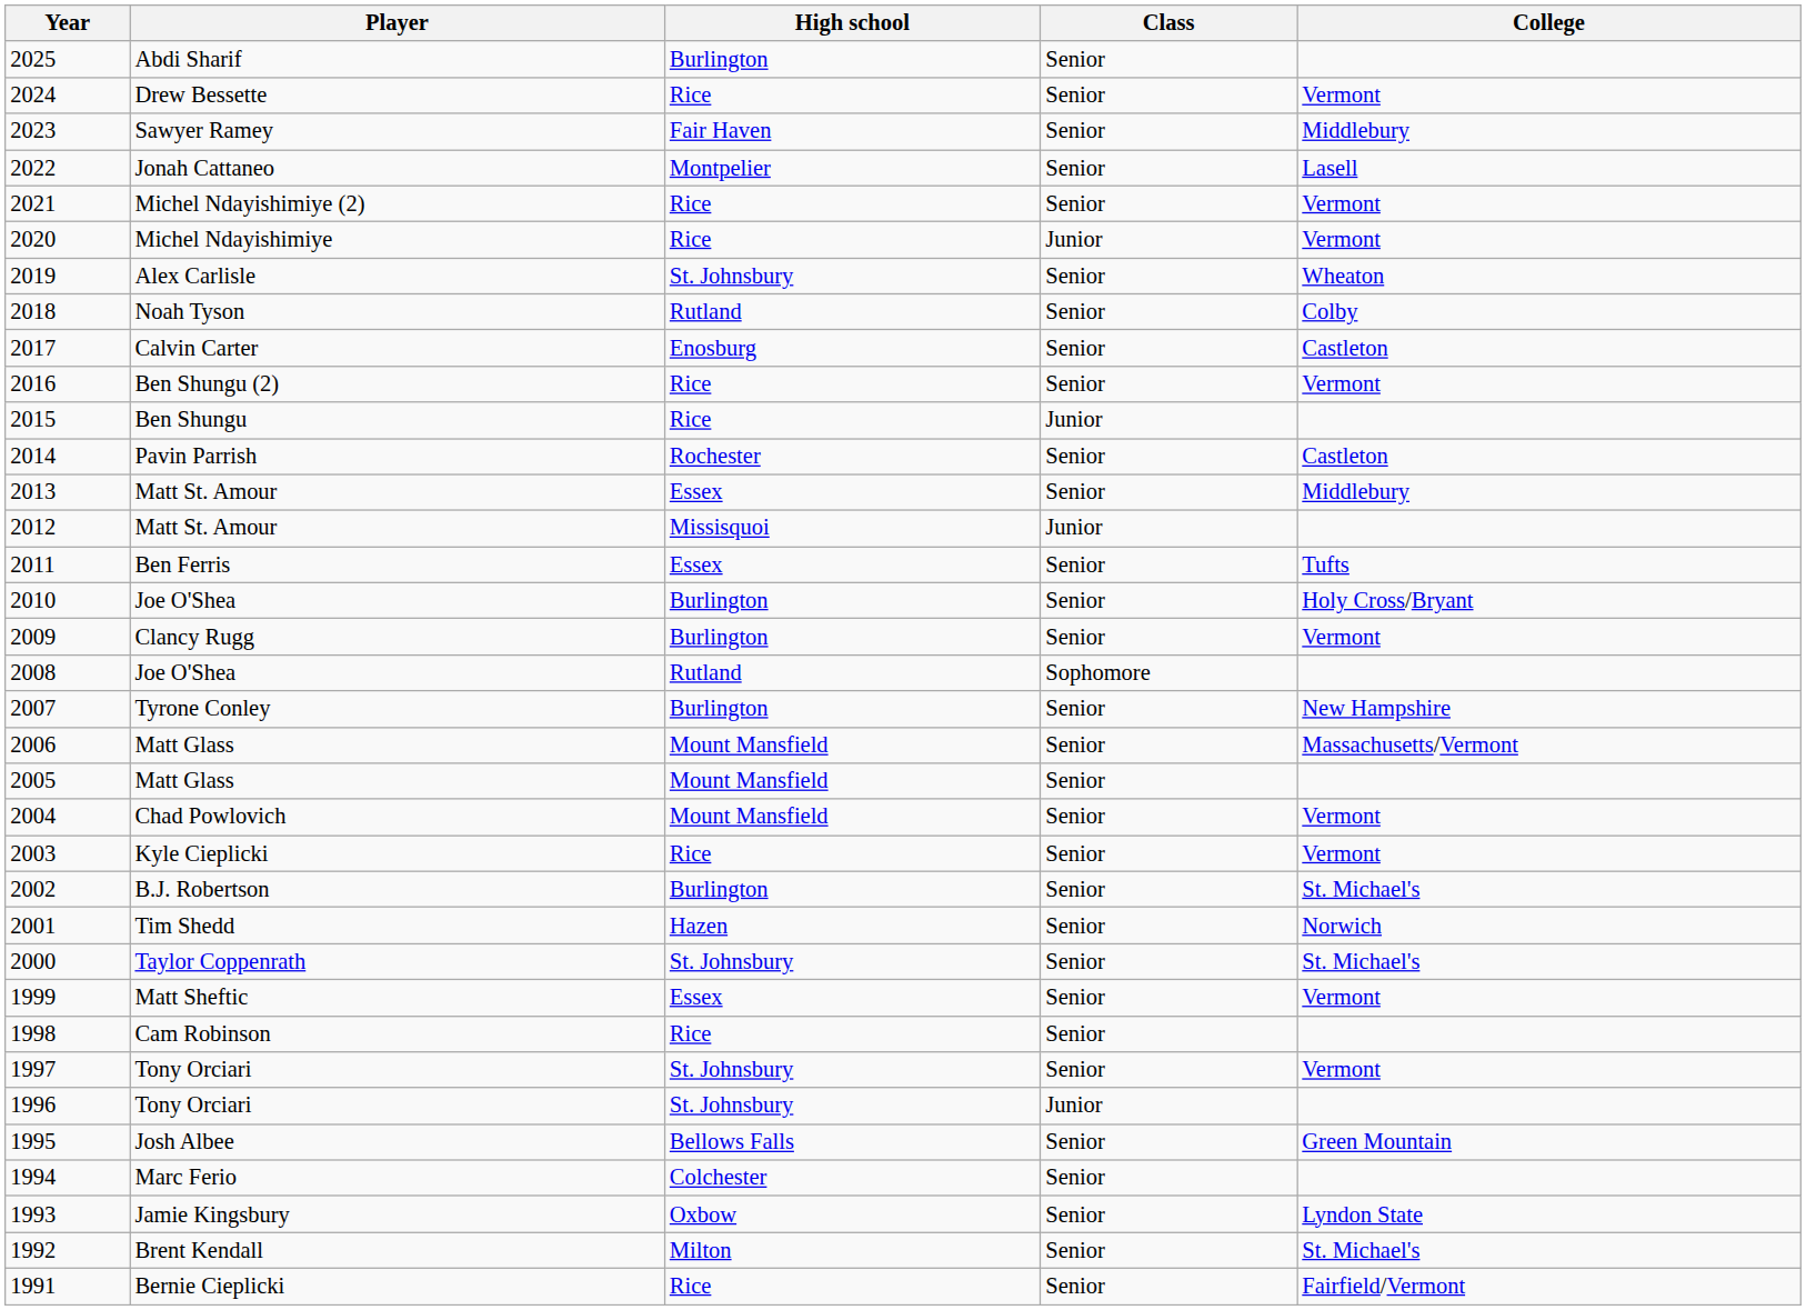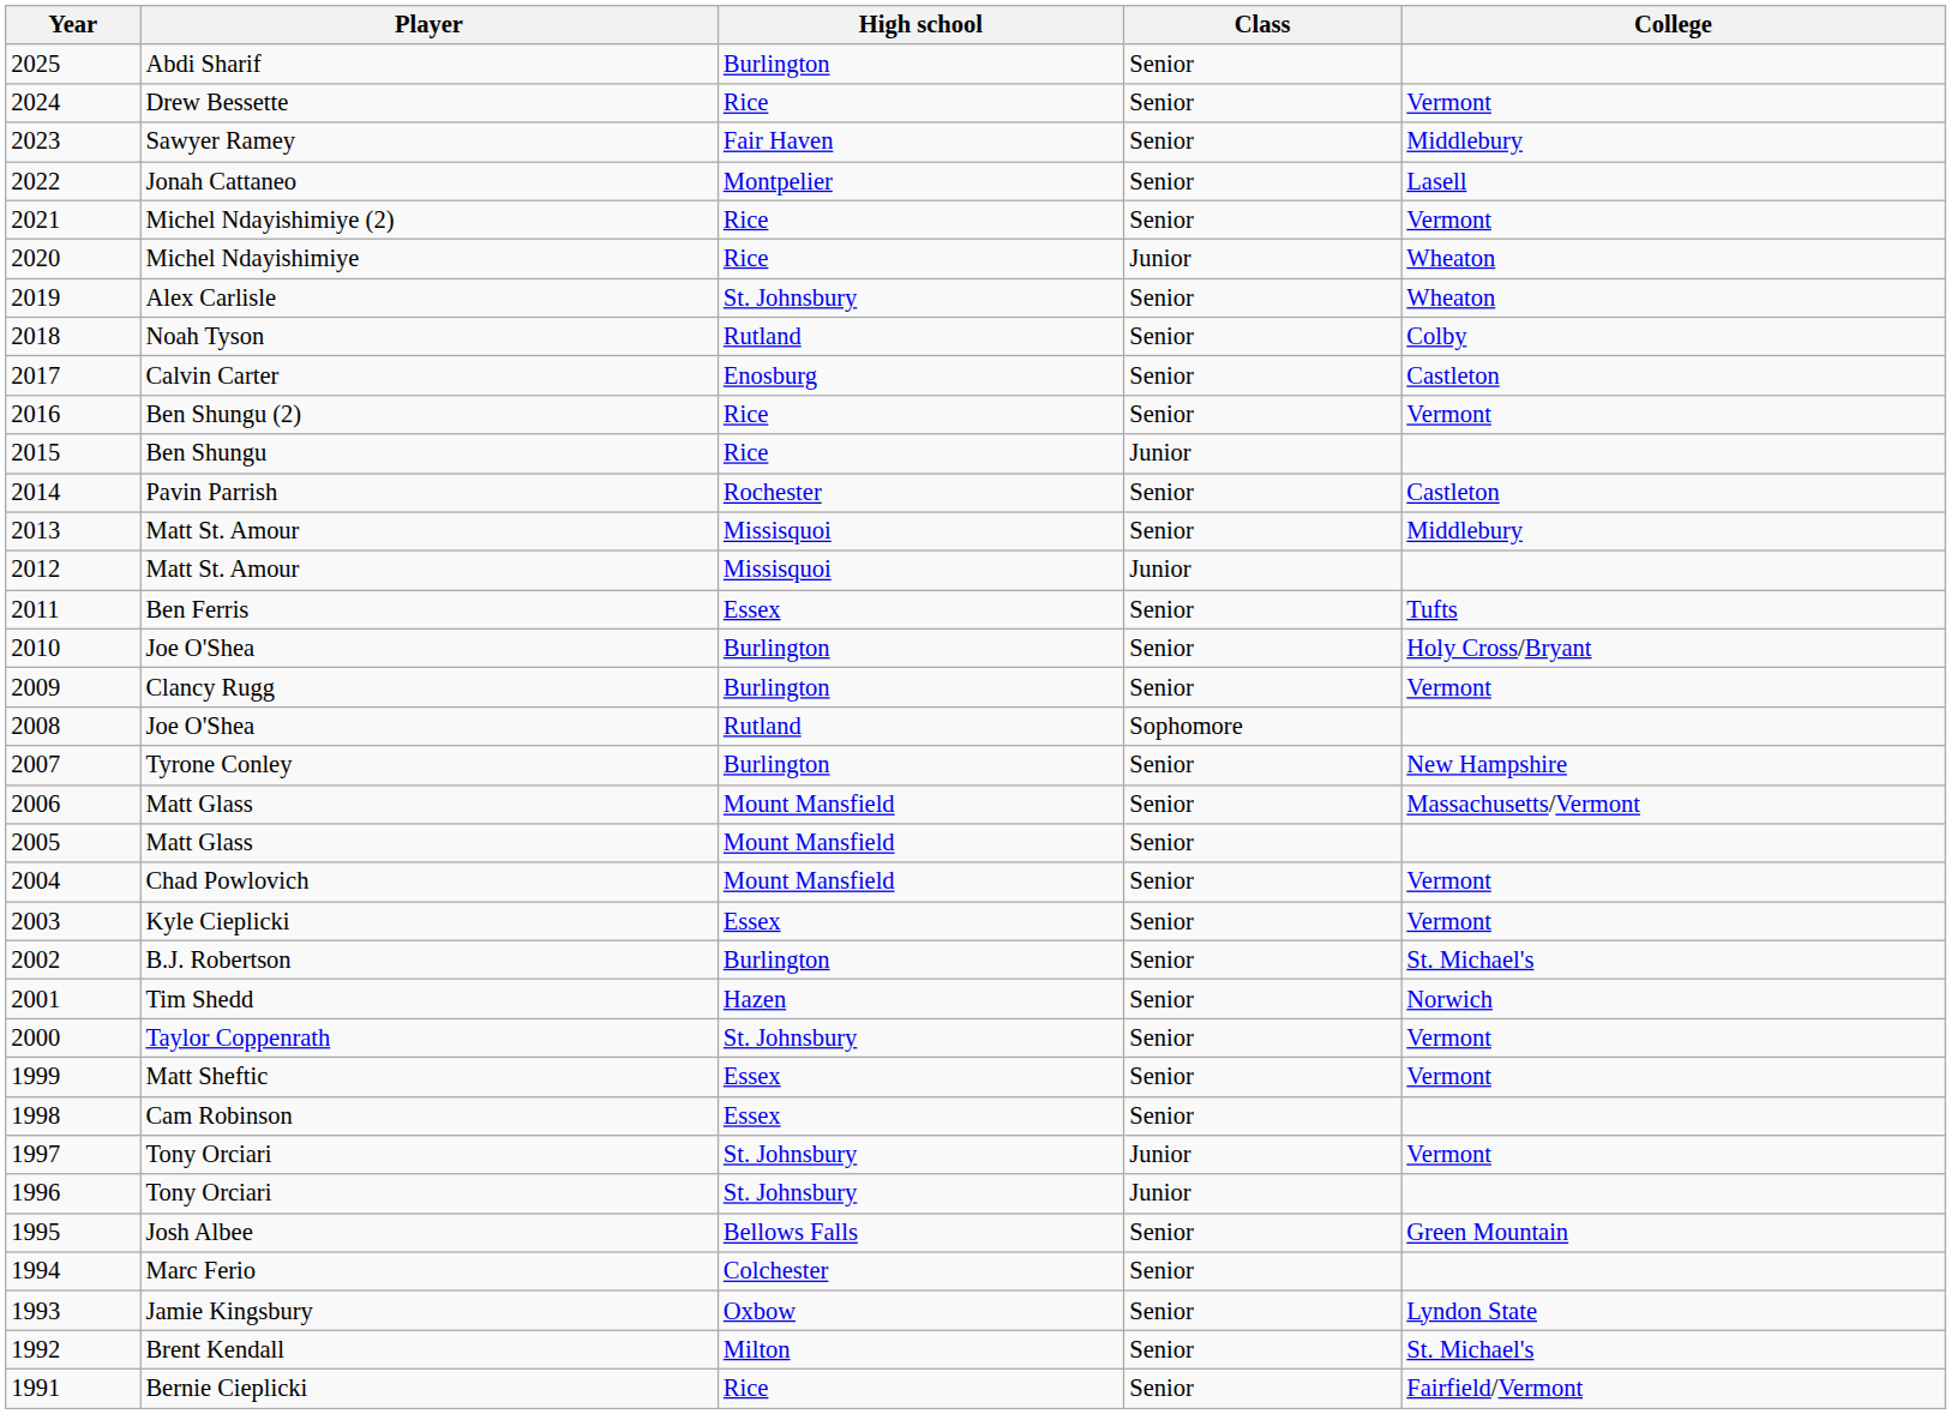2020 | College: Vermont -> Wheaton
2013 | High school: Essex -> Missisquoi
2003 | High school: Rice -> Essex
2000 | College: St. Michael's -> Vermont
1998 | High school: Rice -> Essex
1997 | Class: Senior -> Junior
